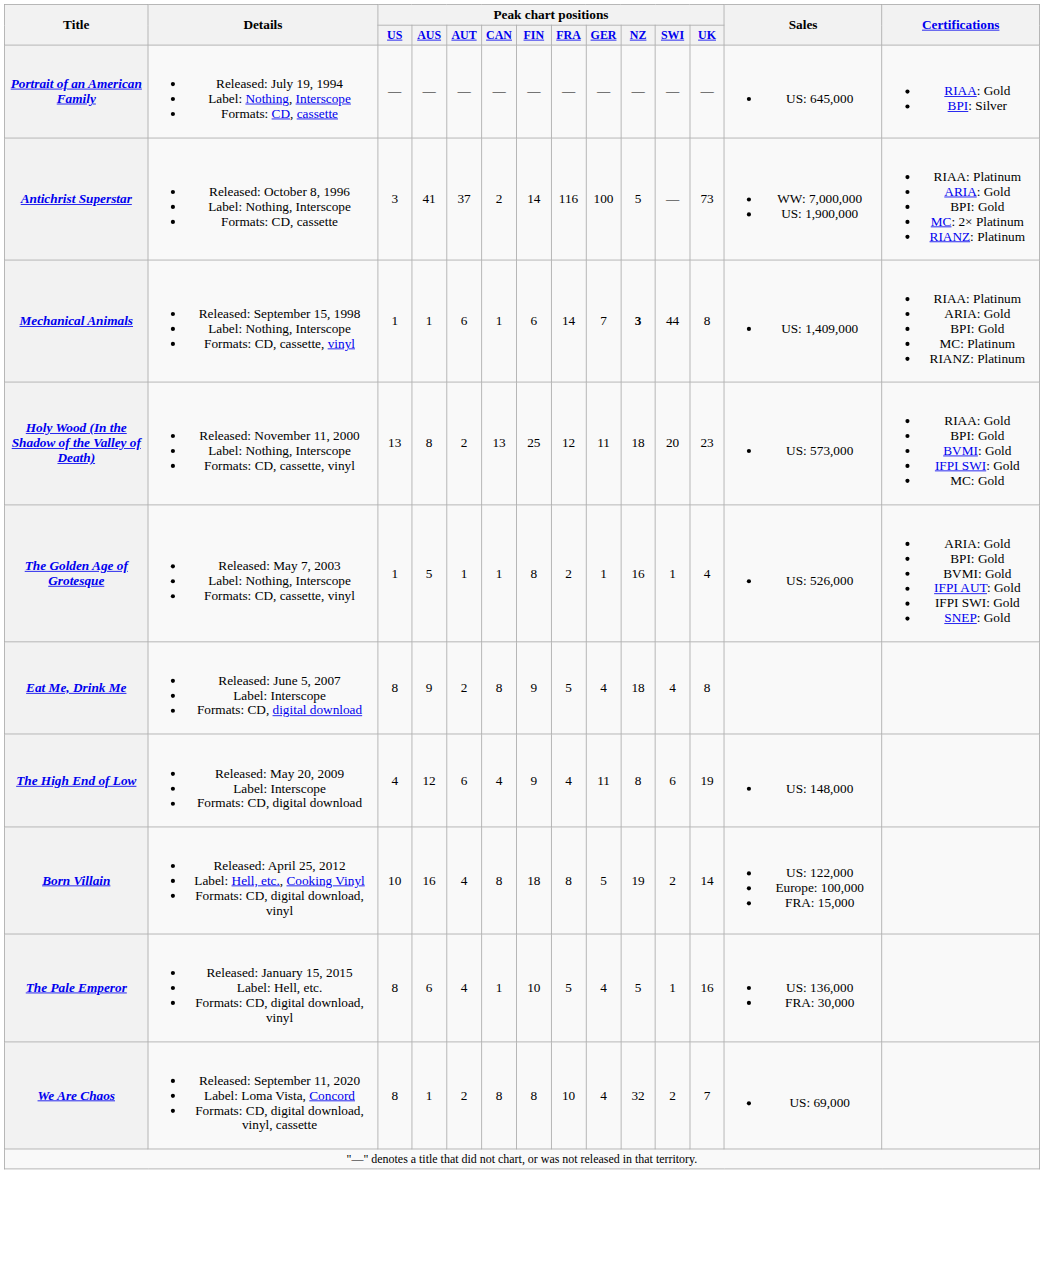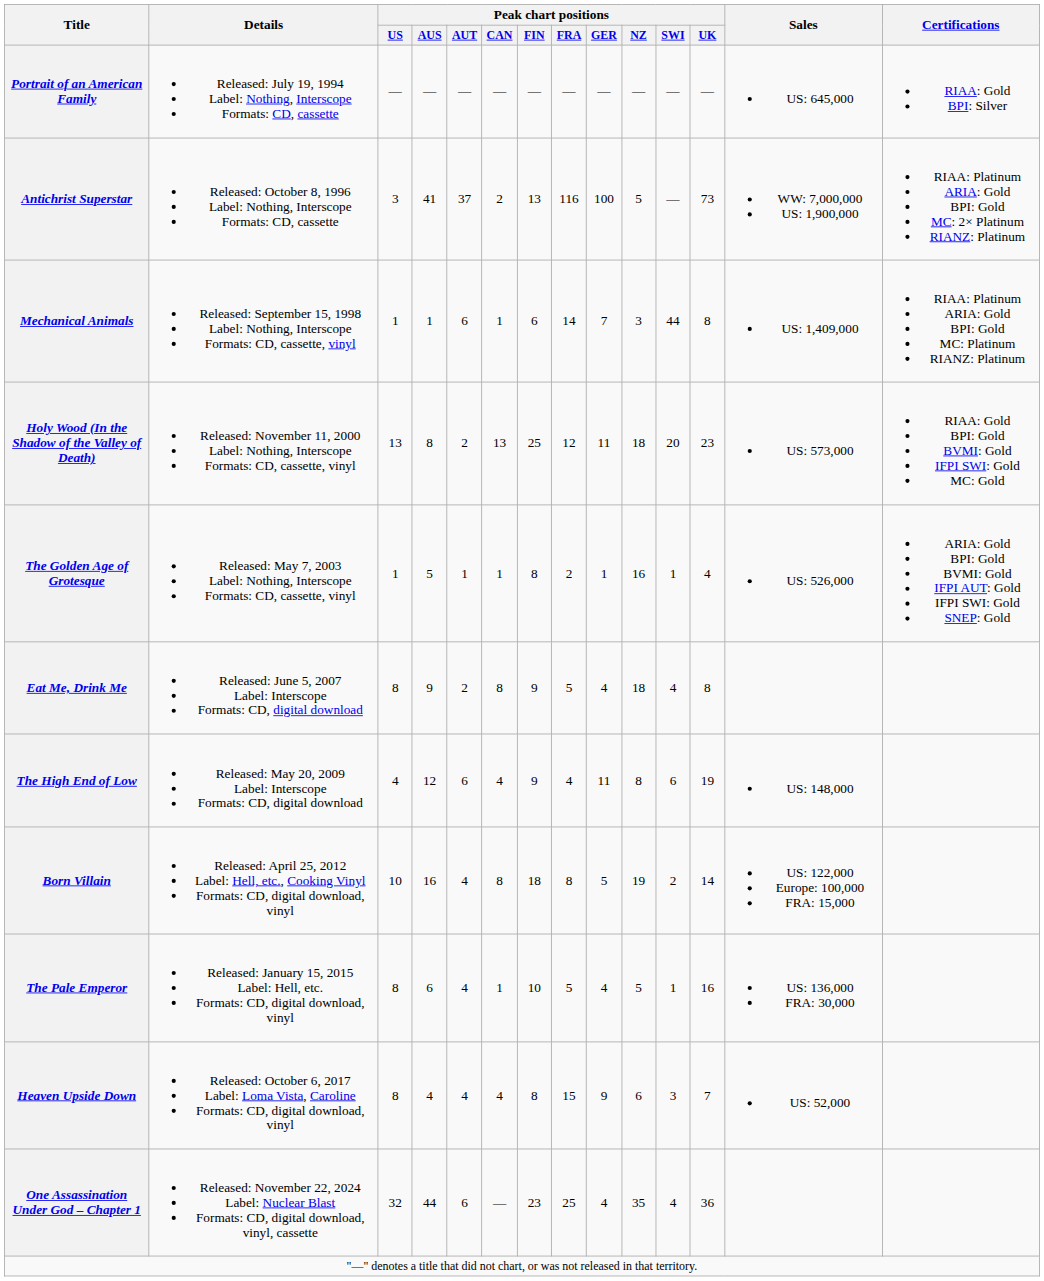Antichrist Superstar | Peak chart positions / FIN: 14 -> 13
Mechanical Animals | Peak chart positions / NZ: bold -> normal
+ row: Heaven Upside Down | Released: October 6, 2017 Label: Loma Vista, Caroline Formats: CD, digital download, vinyl | 8 | 4 | 4 | 4 | 8 | 15 | 9 | 6 | 3 | 7 | US: 52,000
- row: We Are Chaos | Released: September 11, 2020 Label: Loma Vista, Concord Formats: CD, digital download, vinyl, cassette | 8 | 1 | 2 | 8 | 8 | 10 | 4 | 32 | 2 | 7 | US: 69,000
+ row: One Assassination Under God – Chapter 1 | Released: November 22, 2024 Label: Nuclear Blast Formats: CD, digital download, vinyl, cassette | 32 | 44 | 6 | — | 23 | 25 | 4 | 35 | 4 | 36
